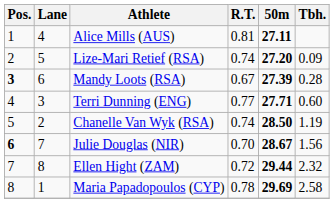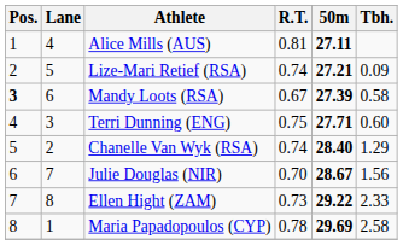Lize-Mari Retief (RSA) | 50m: 27.20 -> 27.21
Mandy Loots (RSA) | Tbh.: 0.28 -> 0.58
Terri Dunning (ENG) | R.T.: 0.77 -> 0.75
Chanelle Van Wyk (RSA) | 50m: 28.50 -> 28.40
Chanelle Van Wyk (RSA) | Tbh.: 1.19 -> 1.29
Julie Douglas (NIR) | Pos.: bold -> normal
Ellen Hight (ZAM) | R.T.: 0.72 -> 0.73
Ellen Hight (ZAM) | 50m: 29.44 -> 29.22
Ellen Hight (ZAM) | Tbh.: 2.32 -> 2.33
